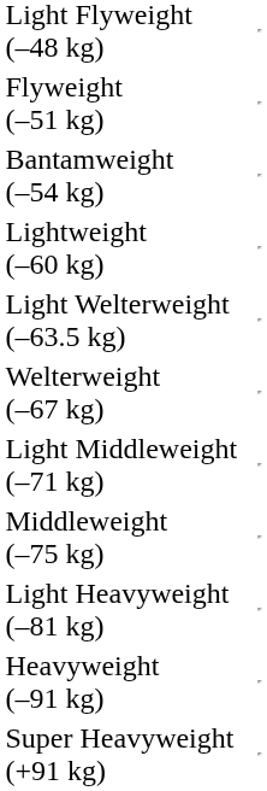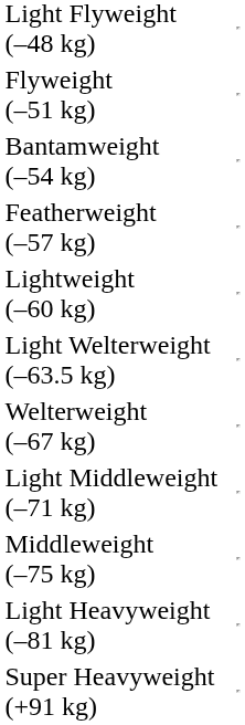+ row: Featherweight (–57 kg)
- row: Heavyweight (–91 kg)
